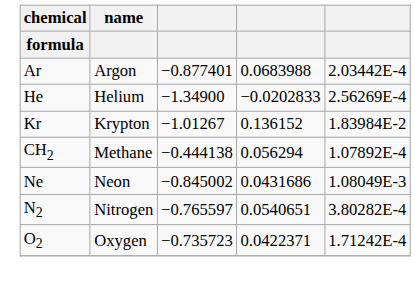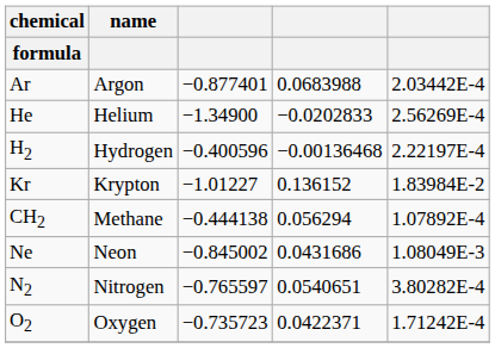+ row: H2 | Hydrogen | −0.400596 | −0.00136468 | 2.22197E-4
Kr | column 3: −1.01267 -> −1.01227
